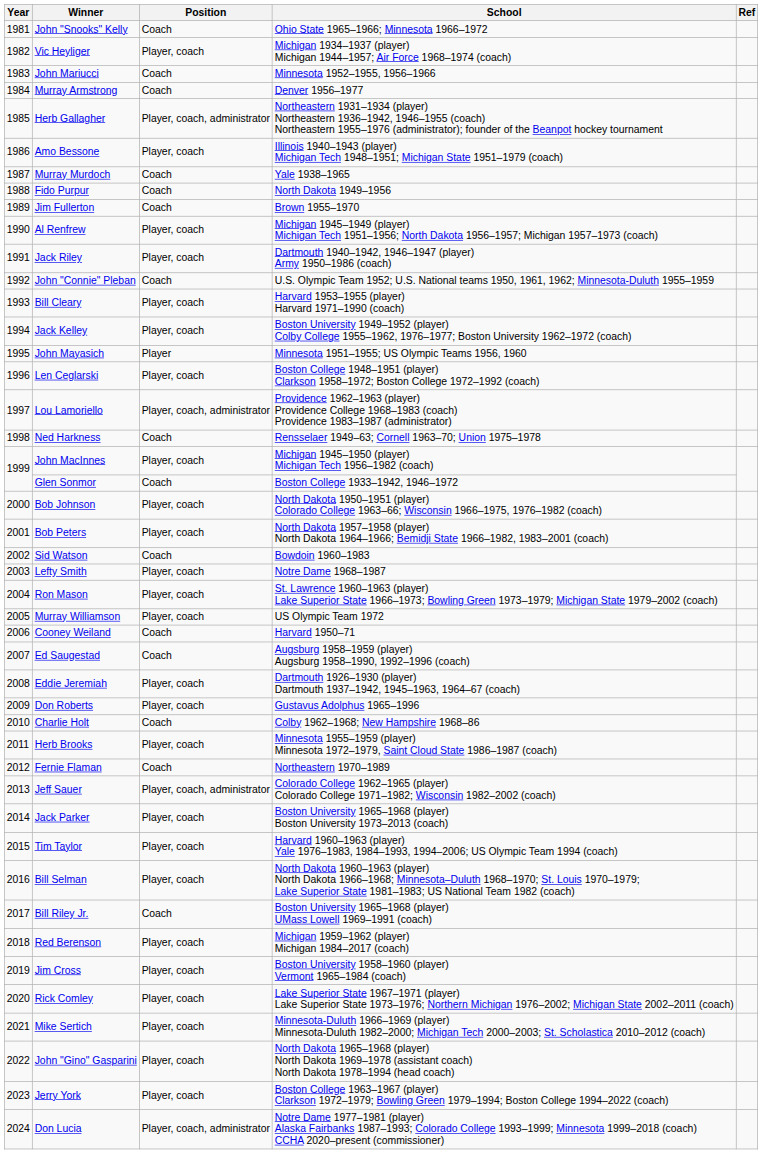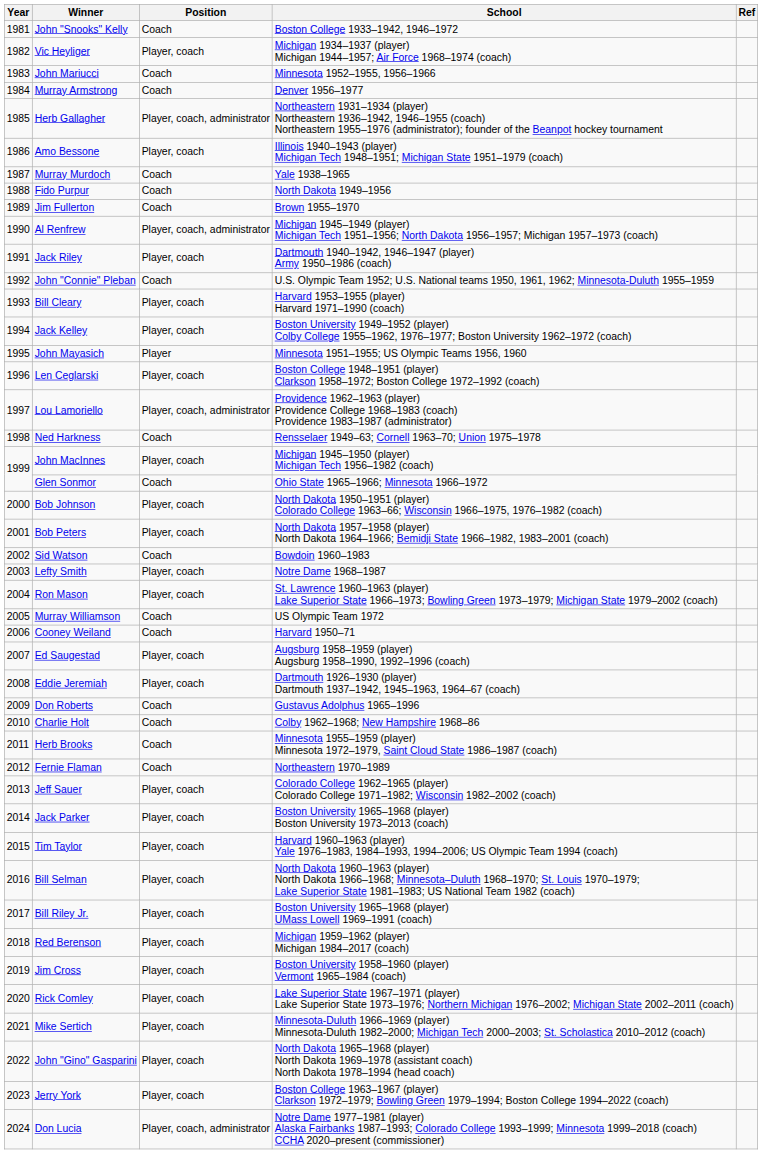John "Snooks" Kelly | School: Ohio State 1965–1966; Minnesota 1966–1972 -> Boston College 1933–1942, 1946–1972
Al Renfrew | Position: Player, coach -> Player, coach, administrator
Glen Sonmor | School: Boston College 1933–1942, 1946–1972 -> Ohio State 1965–1966; Minnesota 1966–1972
Murray Williamson | Position: Player, coach -> Coach
Ed Saugestad | Position: Coach -> Player, coach
Don Roberts | Position: Player, coach -> Coach
Herb Brooks | Position: Player, coach -> Coach
Jeff Sauer | Position: Player, coach, administrator -> Player, coach
Bill Riley Jr. | Position: Coach -> Player, coach
